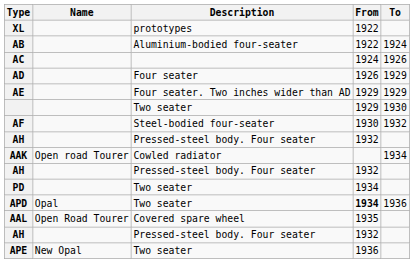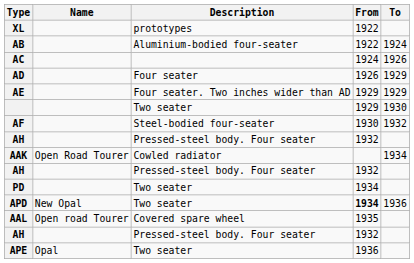AAK | Name: Open road Tourer -> Open Road Tourer
APD | Name: Opal -> New Opal
AAL | Name: Open Road Tourer -> Open road Tourer
APE | Name: New Opal -> Opal
